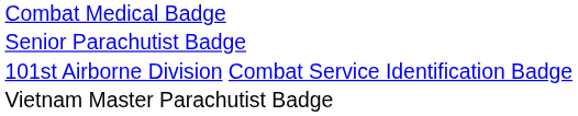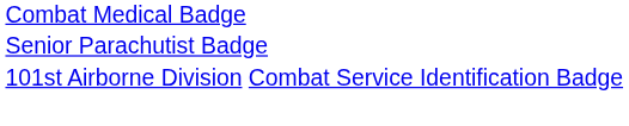- row: Vietnam Master Parachutist Badge
